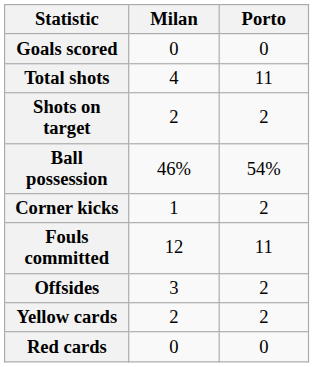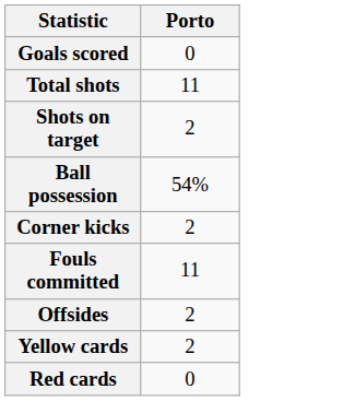- column: Milan | 0 | 4 | 2 | 46% | 1 | 12 | 3 | 2 | 0
